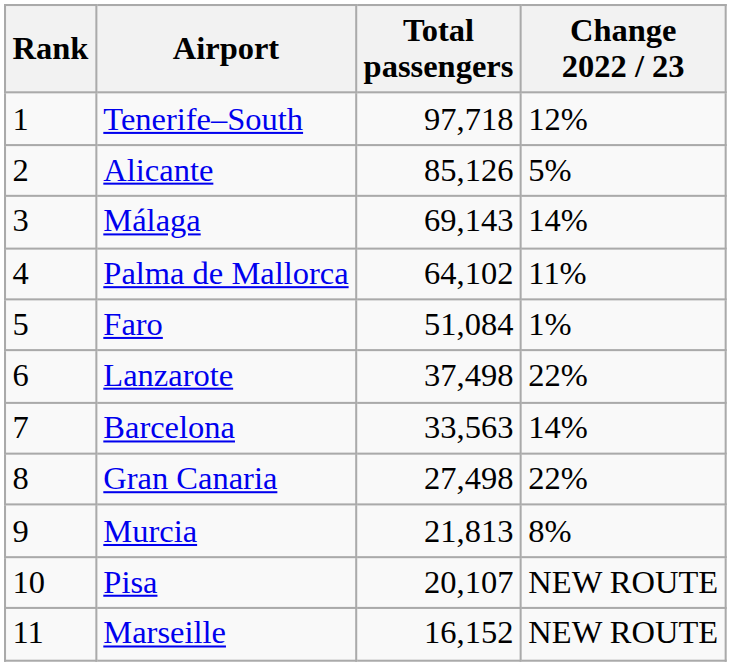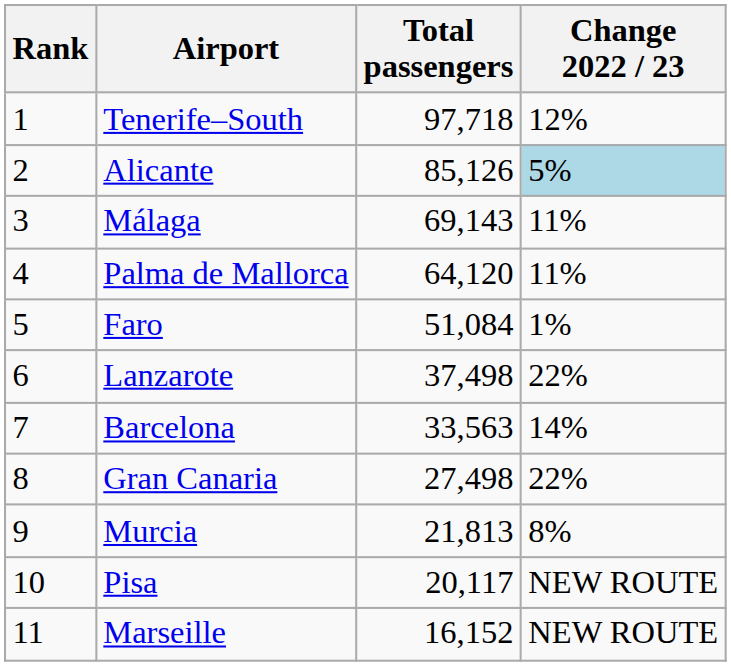Alicante | Change 2022 / 23: no background -> lightblue background
Málaga | Change 2022 / 23: 14% -> 11%
Palma de Mallorca | Total passengers: 64,102 -> 64,120
Pisa | Total passengers: 20,107 -> 20,117
